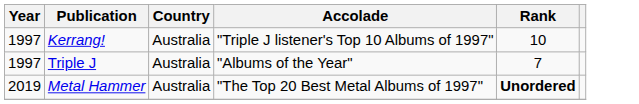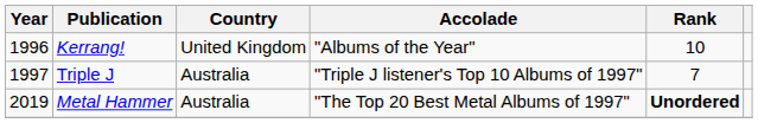Kerrang! | Year: 1997 -> 1996
Kerrang! | Country: Australia -> United Kingdom
Kerrang! | Accolade: "Triple J listener's Top 10 Albums of 1997" -> "Albums of the Year"
Triple J | Accolade: "Albums of the Year" -> "Triple J listener's Top 10 Albums of 1997"
